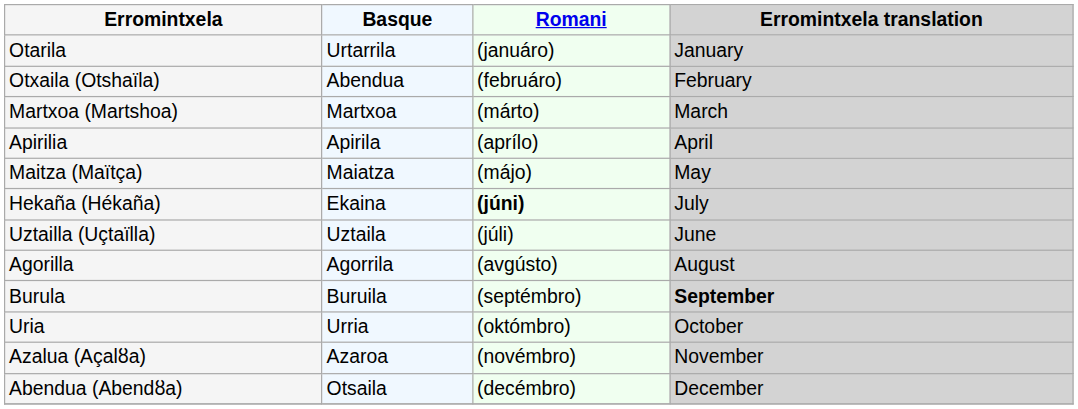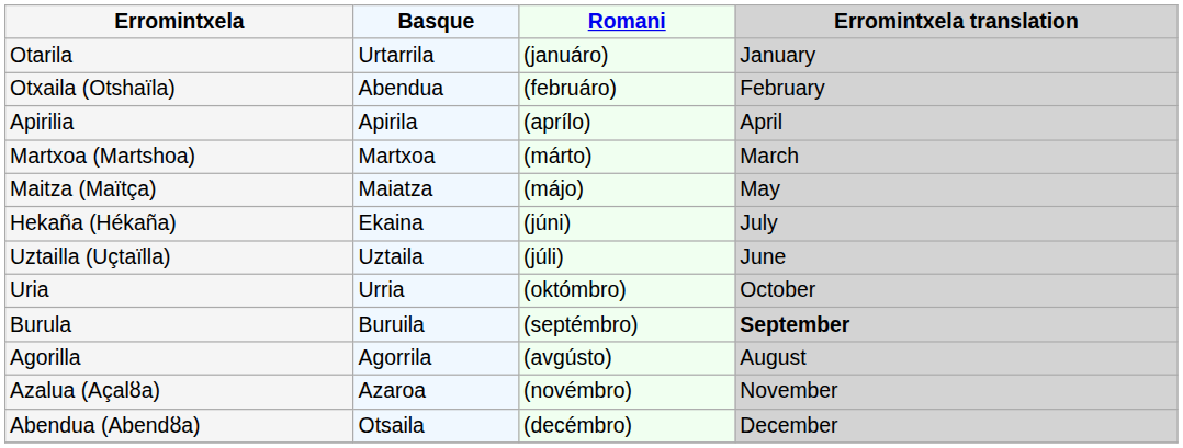rows swapped: Martxoa (Martshoa) <-> Apirilia
Hekaña (Hékaña) | Romani: bold -> normal
rows swapped: Agorilla <-> Uria
